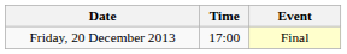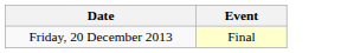- column: Time | 17:00
